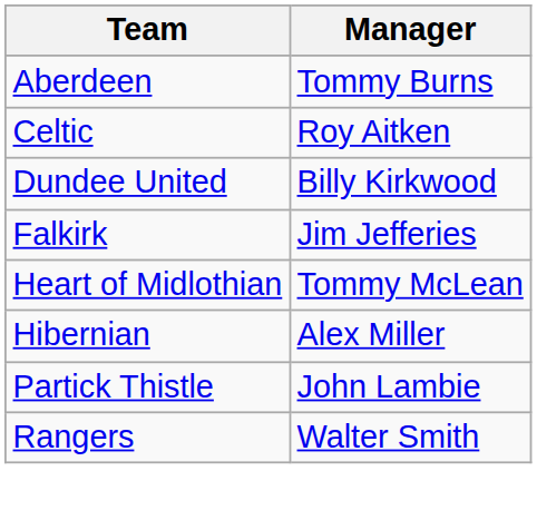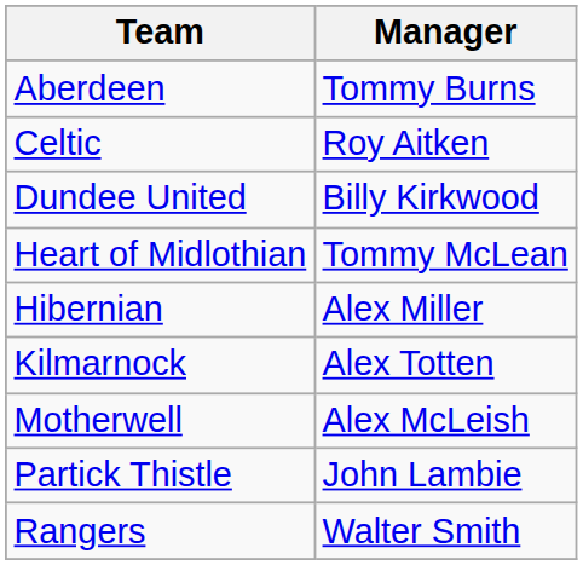- row: Falkirk | Jim Jefferies
+ row: Kilmarnock | Alex Totten
+ row: Motherwell | Alex McLeish
